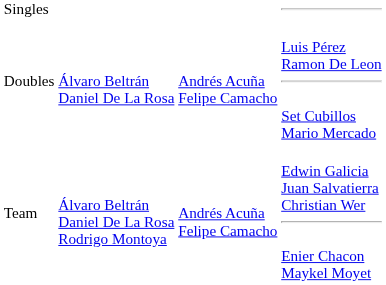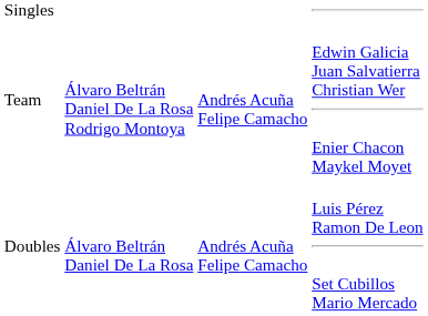rows swapped: Doubles <-> Team
